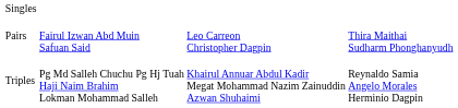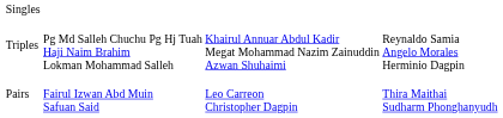rows swapped: Pairs <-> Triples
